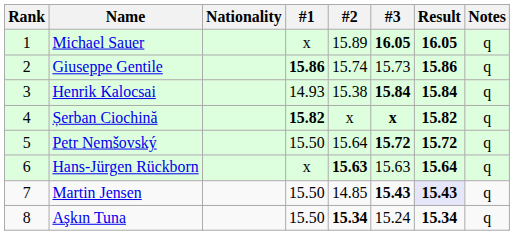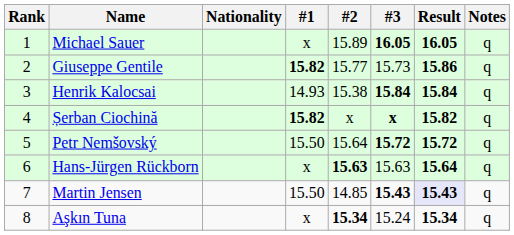Giuseppe Gentile | #1: 15.86 -> 15.82
Giuseppe Gentile | #2: 15.74 -> 15.77
Aşkın Tuna | #1: 15.50 -> x
